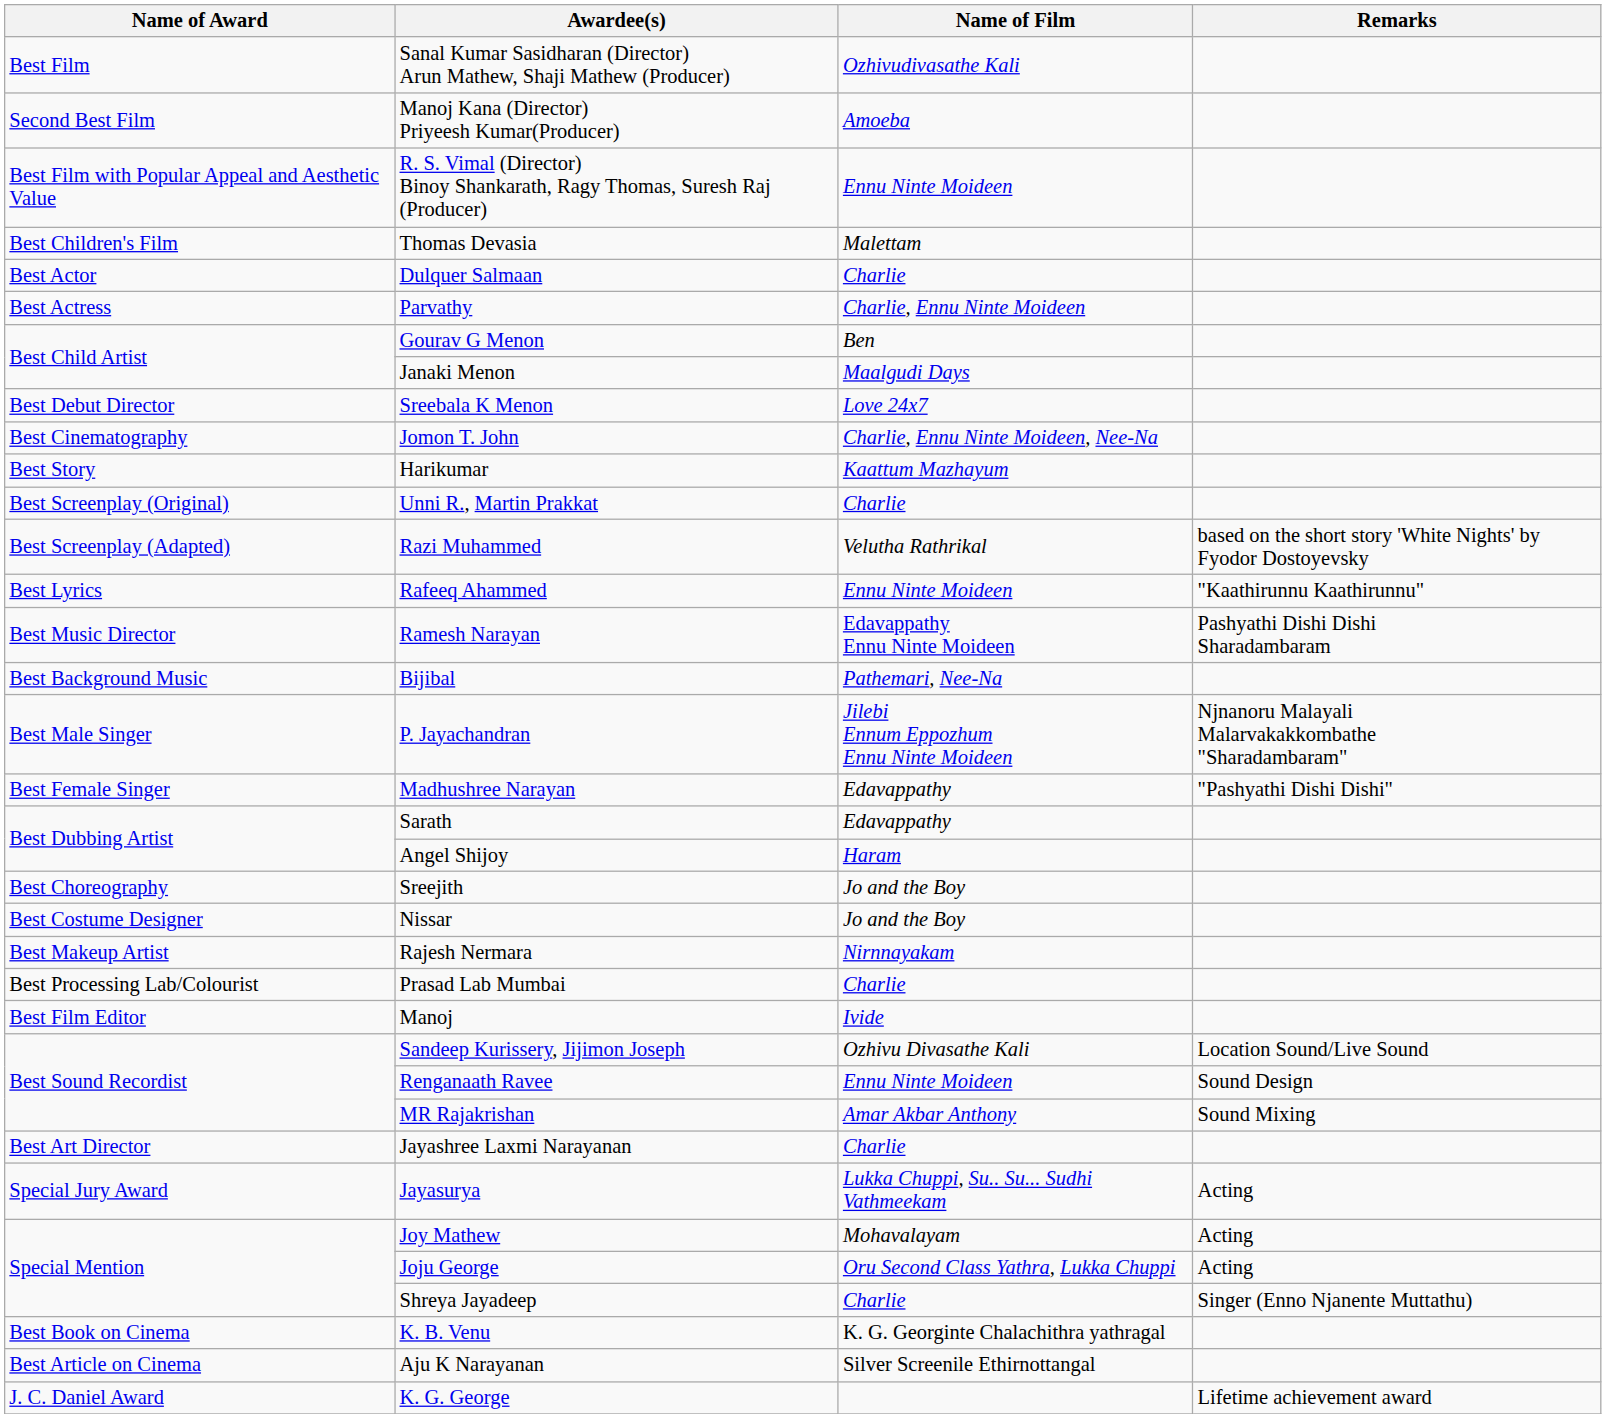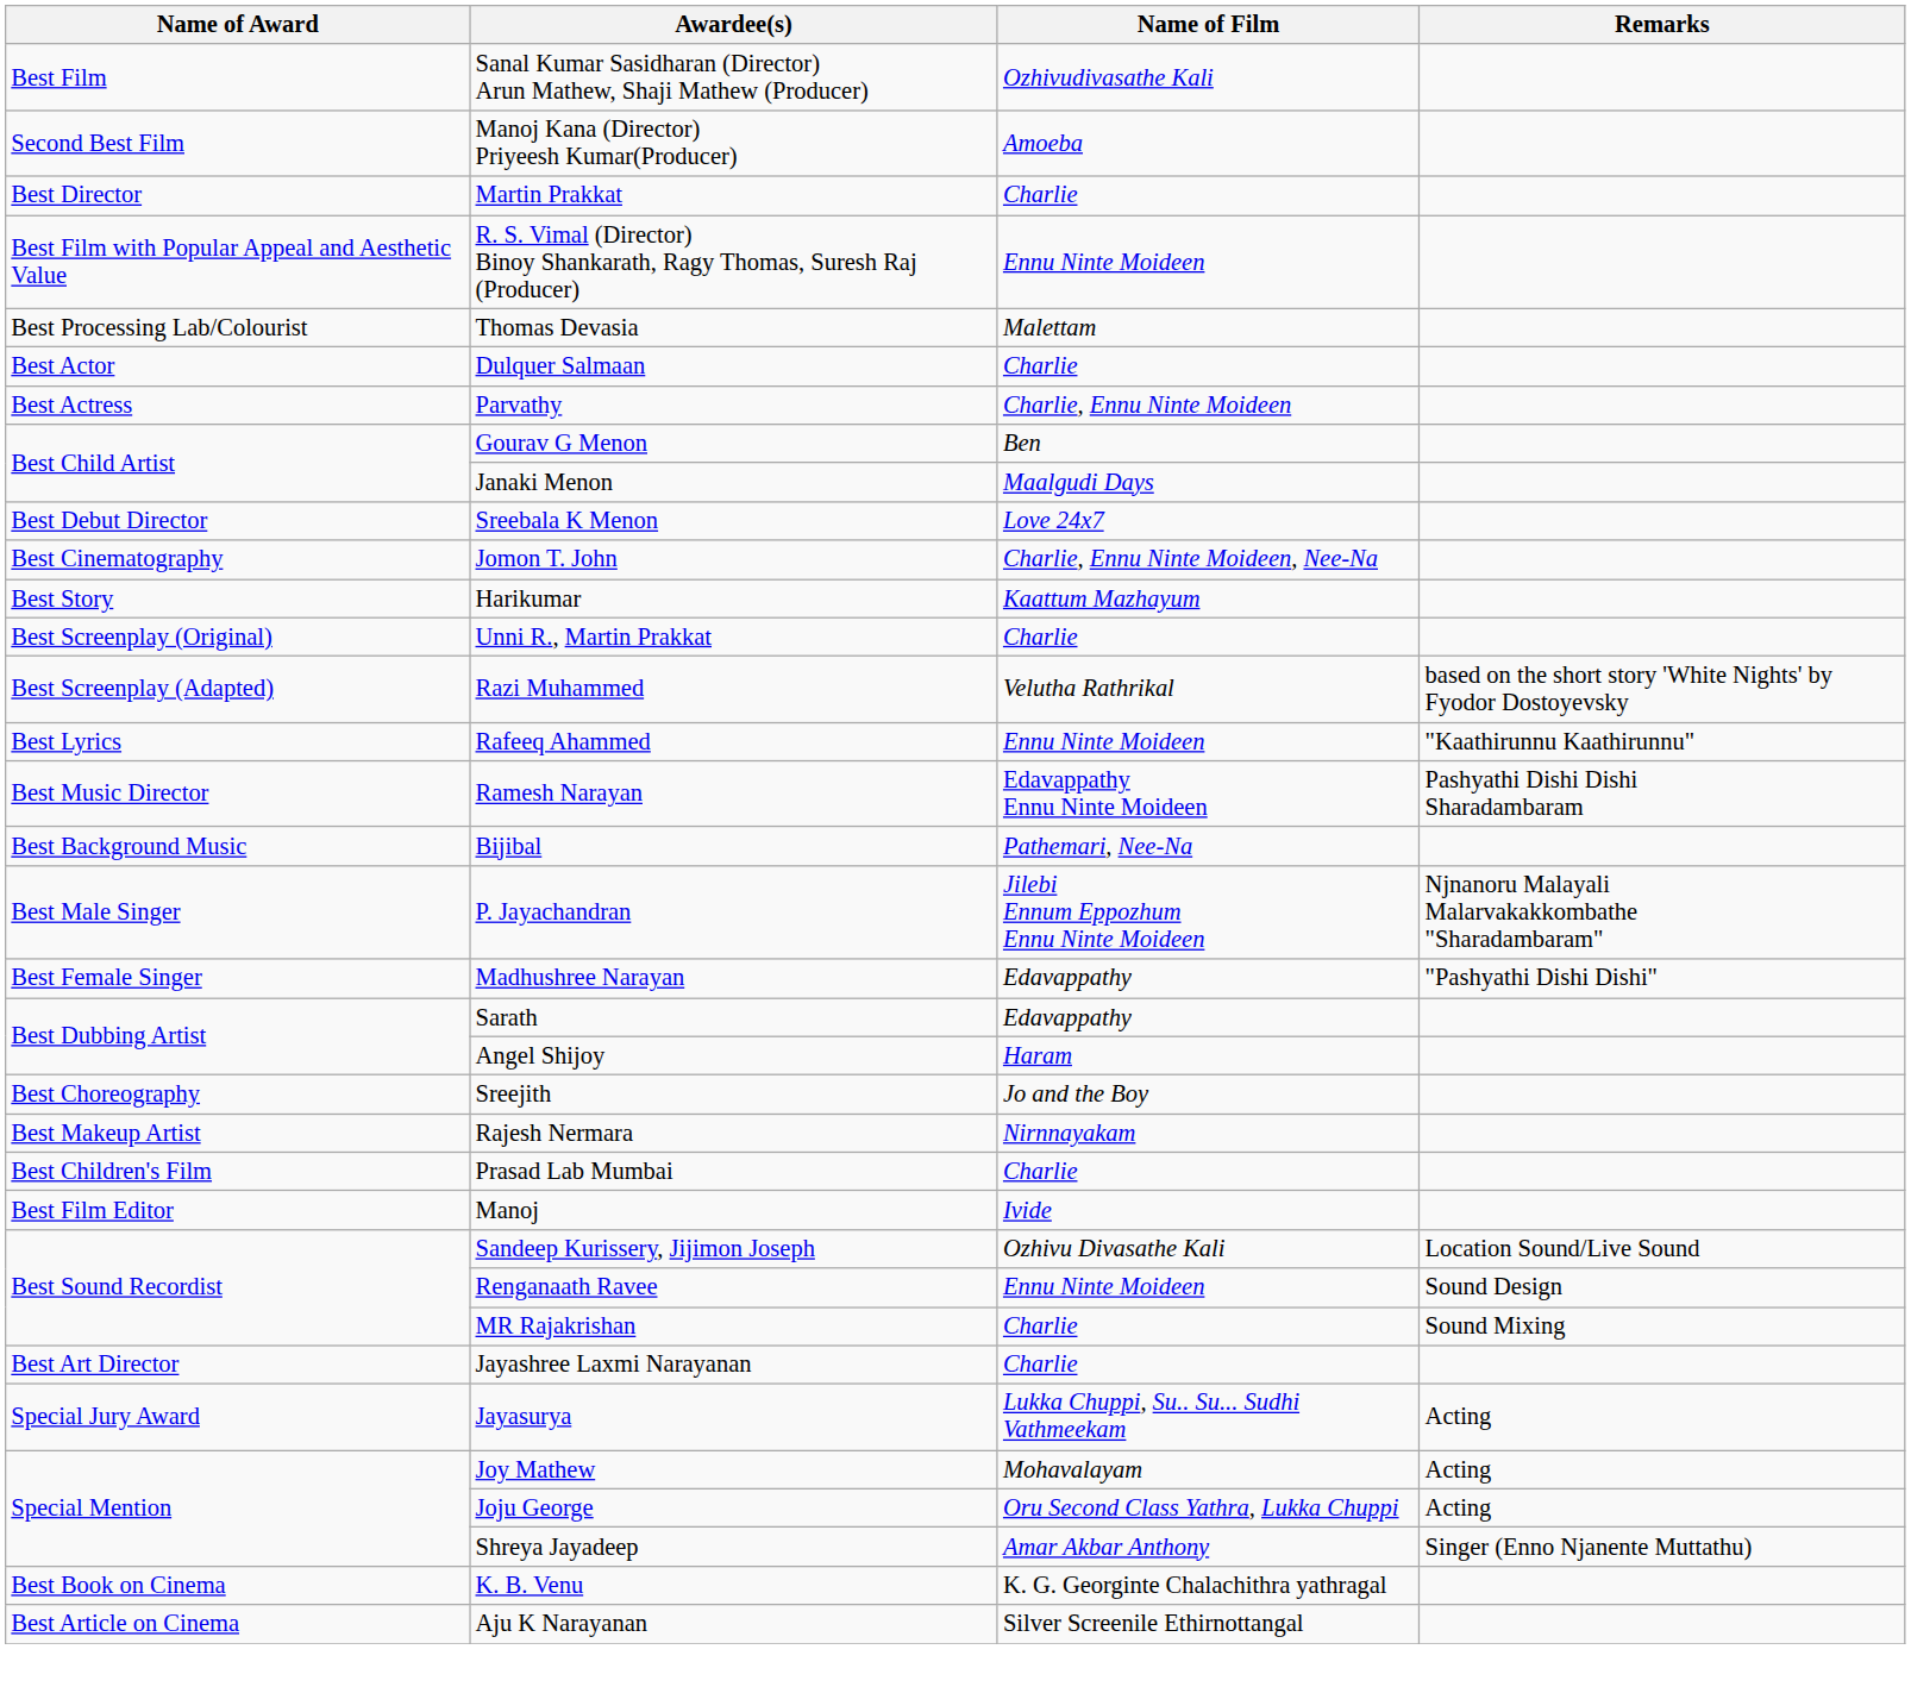+ row: Best Director | Martin Prakkat | Charlie
Thomas Devasia | Name of Award: Best Children's Film -> Best Processing Lab/Colourist
- row: Best Costume Designer | Nissar | Jo and the Boy
Prasad Lab Mumbai | Name of Award: Best Processing Lab/Colourist -> Best Children's Film
MR Rajakrishan | Name of Film: Amar Akbar Anthony -> Charlie
Shreya Jayadeep | Name of Film: Charlie -> Amar Akbar Anthony
- row: J. C. Daniel Award | K. G. George | Lifetime achievement award
